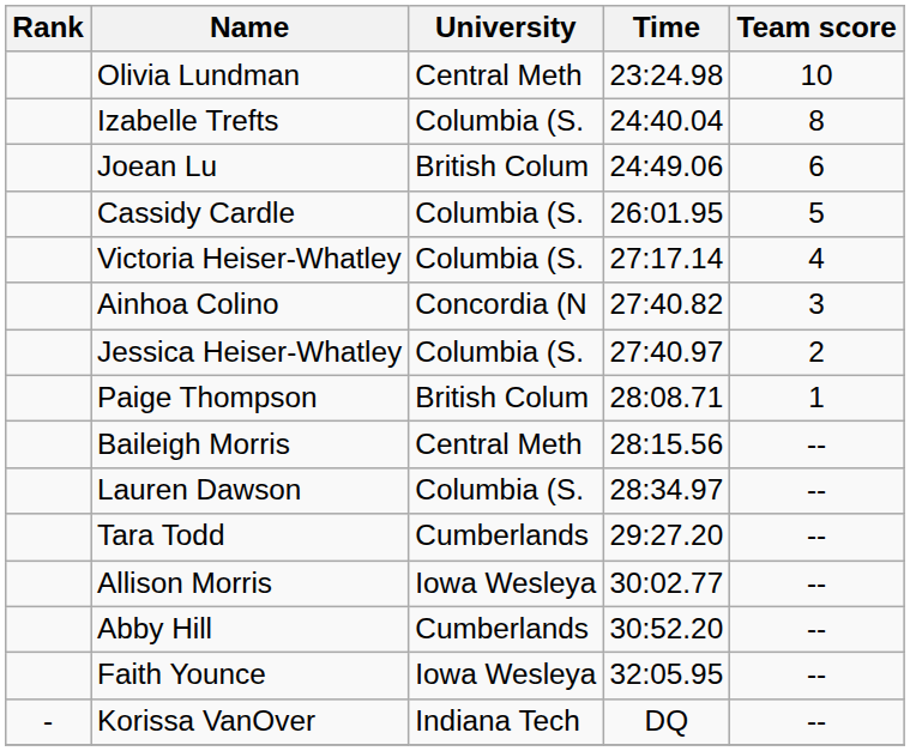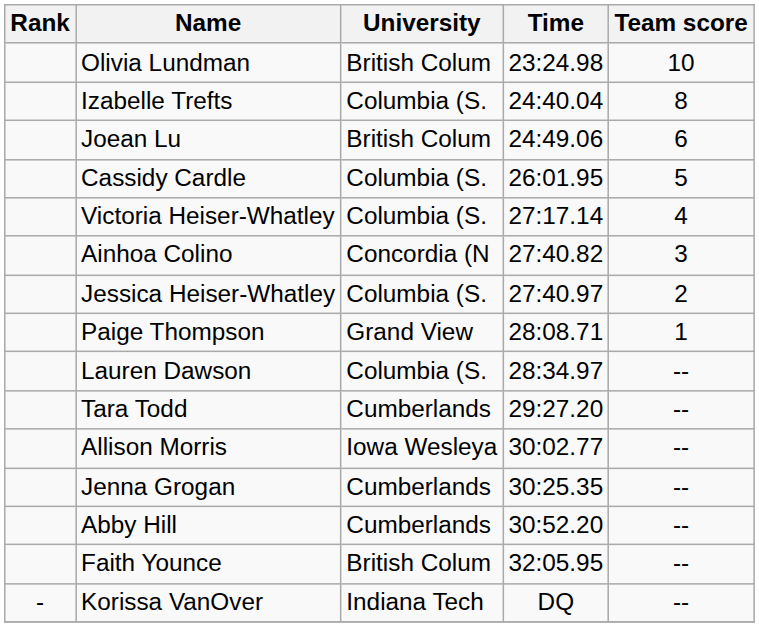Olivia Lundman | University: Central Meth -> British Colum
Paige Thompson | University: British Colum -> Grand View
- row: Baileigh Morris | Central Meth | 28:15.56 | --
+ row: Jenna Grogan | Cumberlands | 30:25.35 | --
Faith Younce | University: Iowa Wesleya -> British Colum
